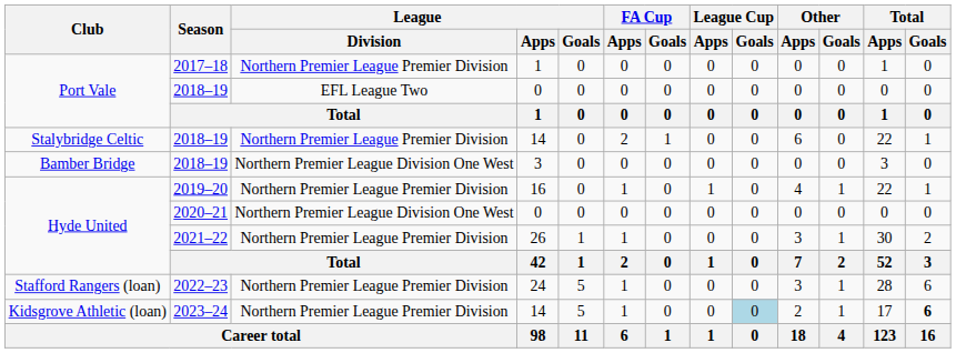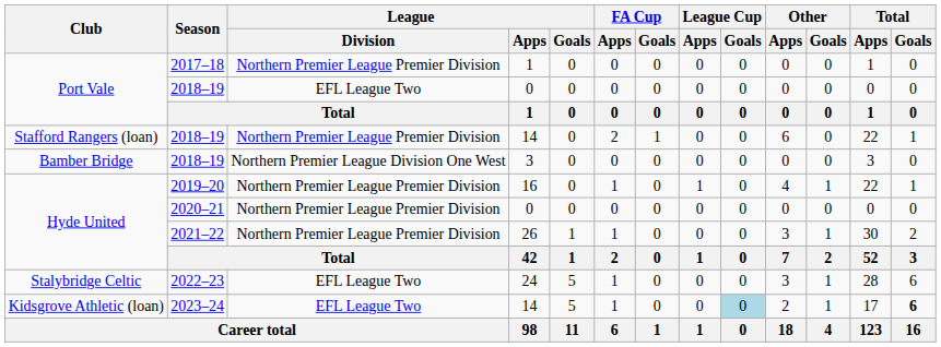2018–19 / 14 | Club: Stalybridge Celtic -> Stafford Rangers (loan)
2020–21 | League / Division: Northern Premier League Division One West -> Northern Premier League Premier Division
2022–23 | Club: Stafford Rangers (loan) -> Stalybridge Celtic
2022–23 | League / Division: Northern Premier League Premier Division -> EFL League Two
2023–24 | League / Division: Northern Premier League Premier Division -> EFL League Two
